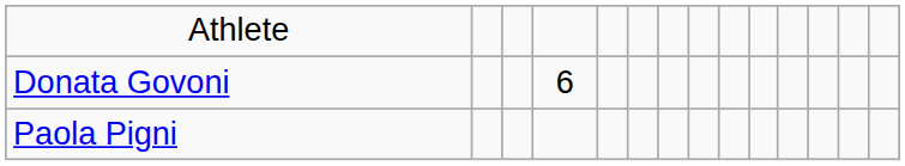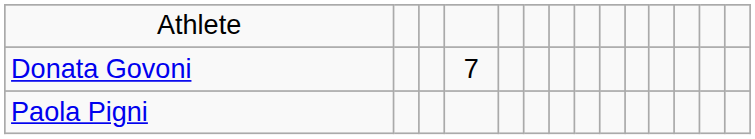Donata Govoni | column 4: 6 -> 7
